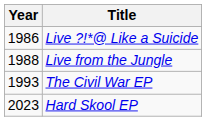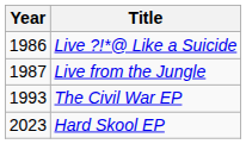Live from the Jungle | Year: 1988 -> 1987
